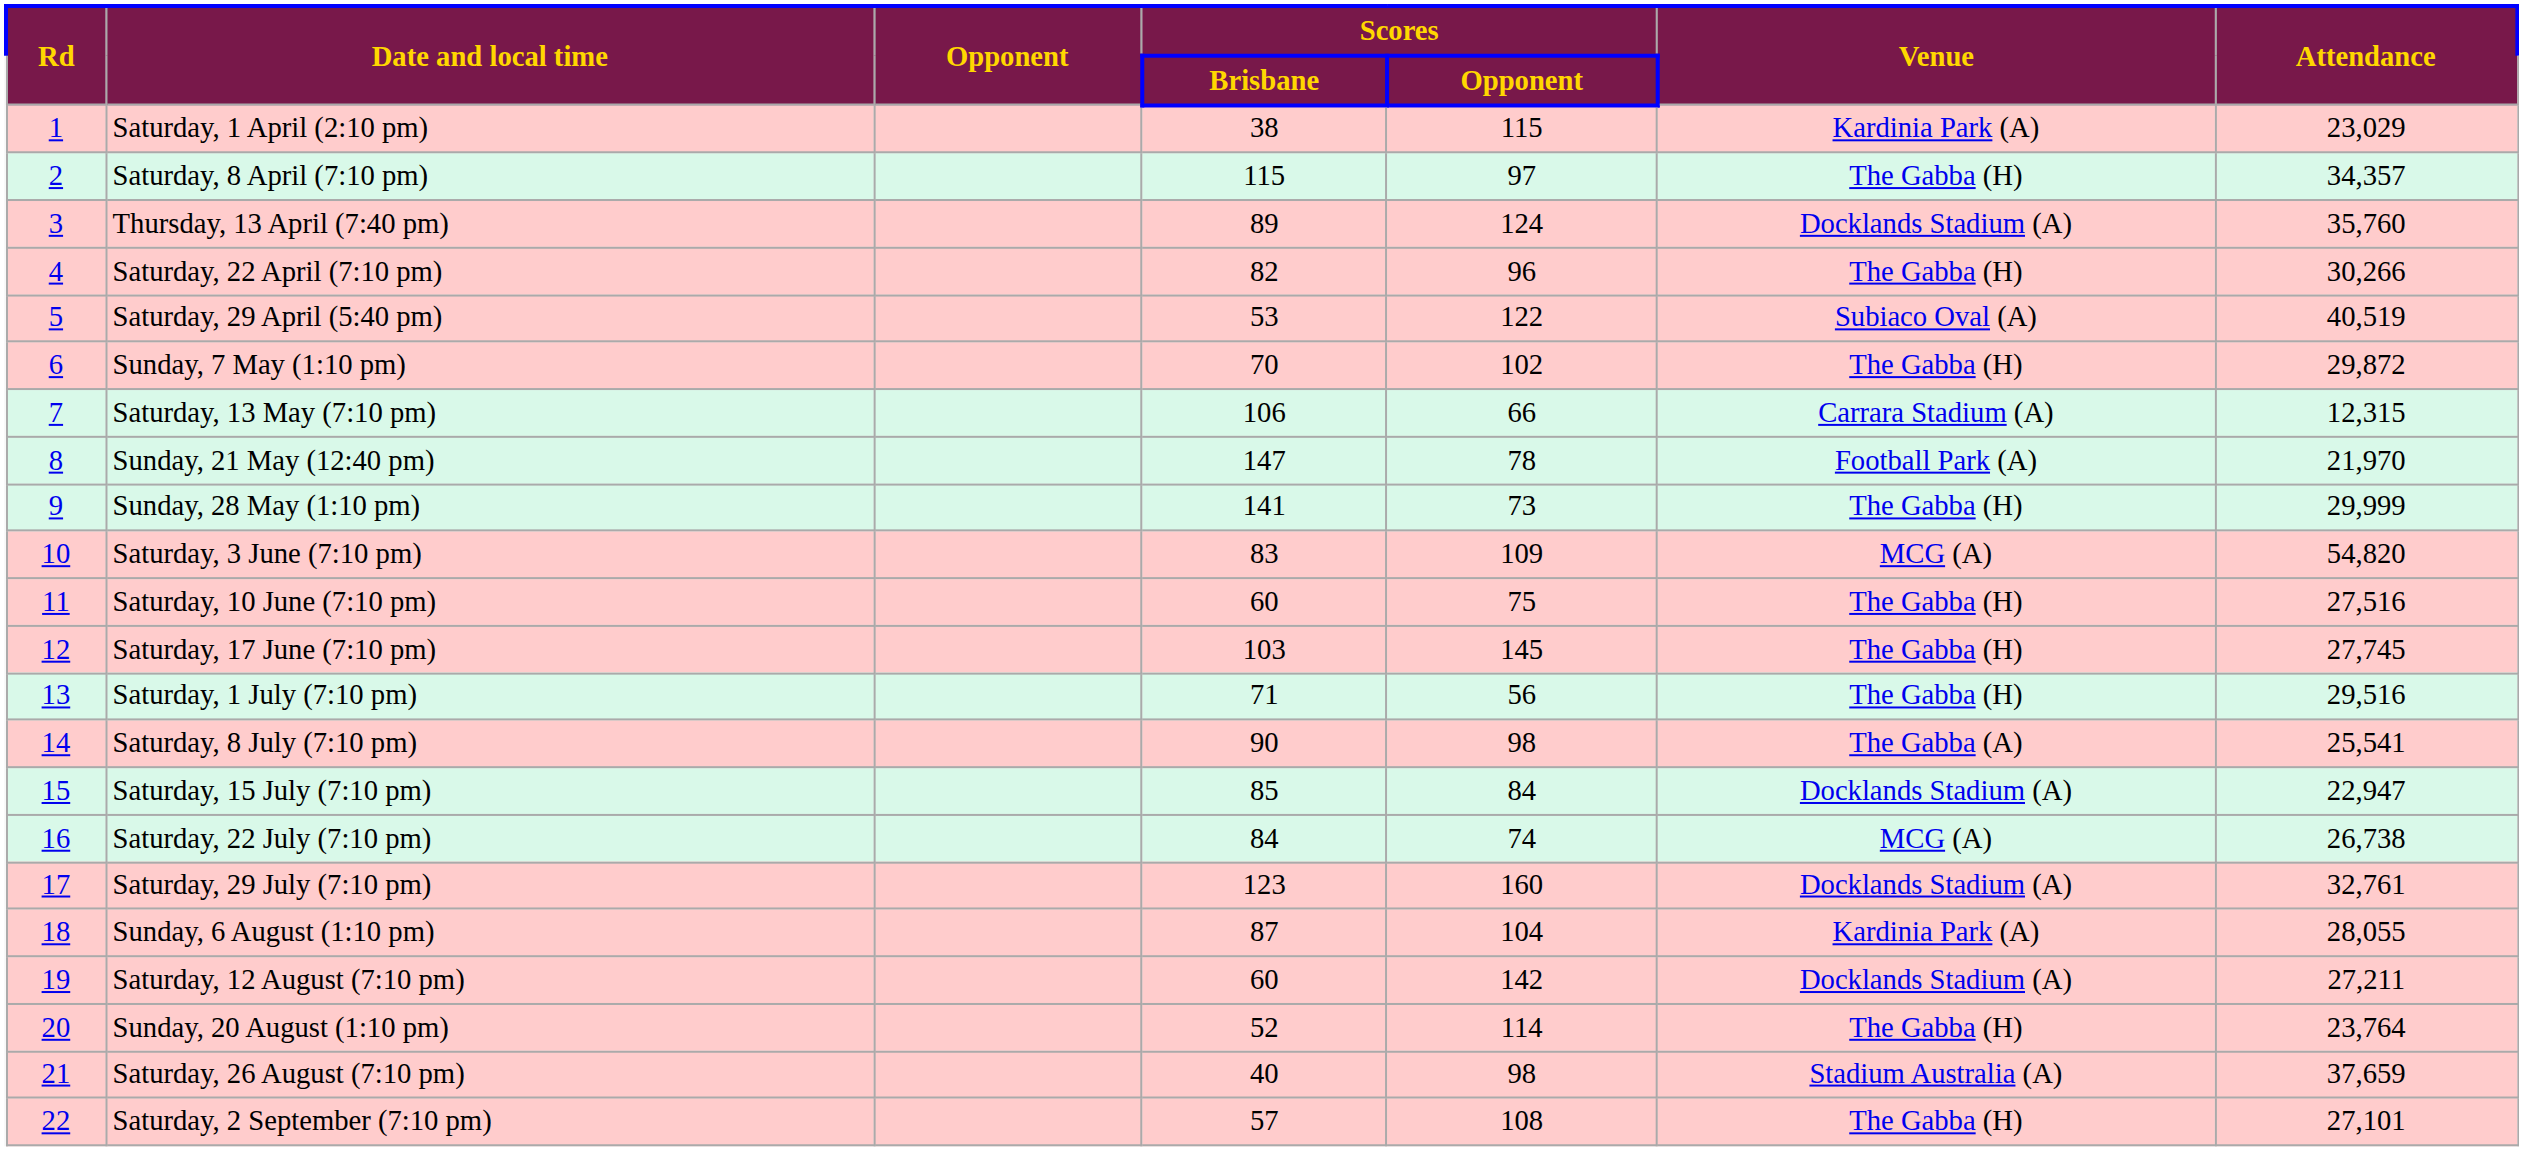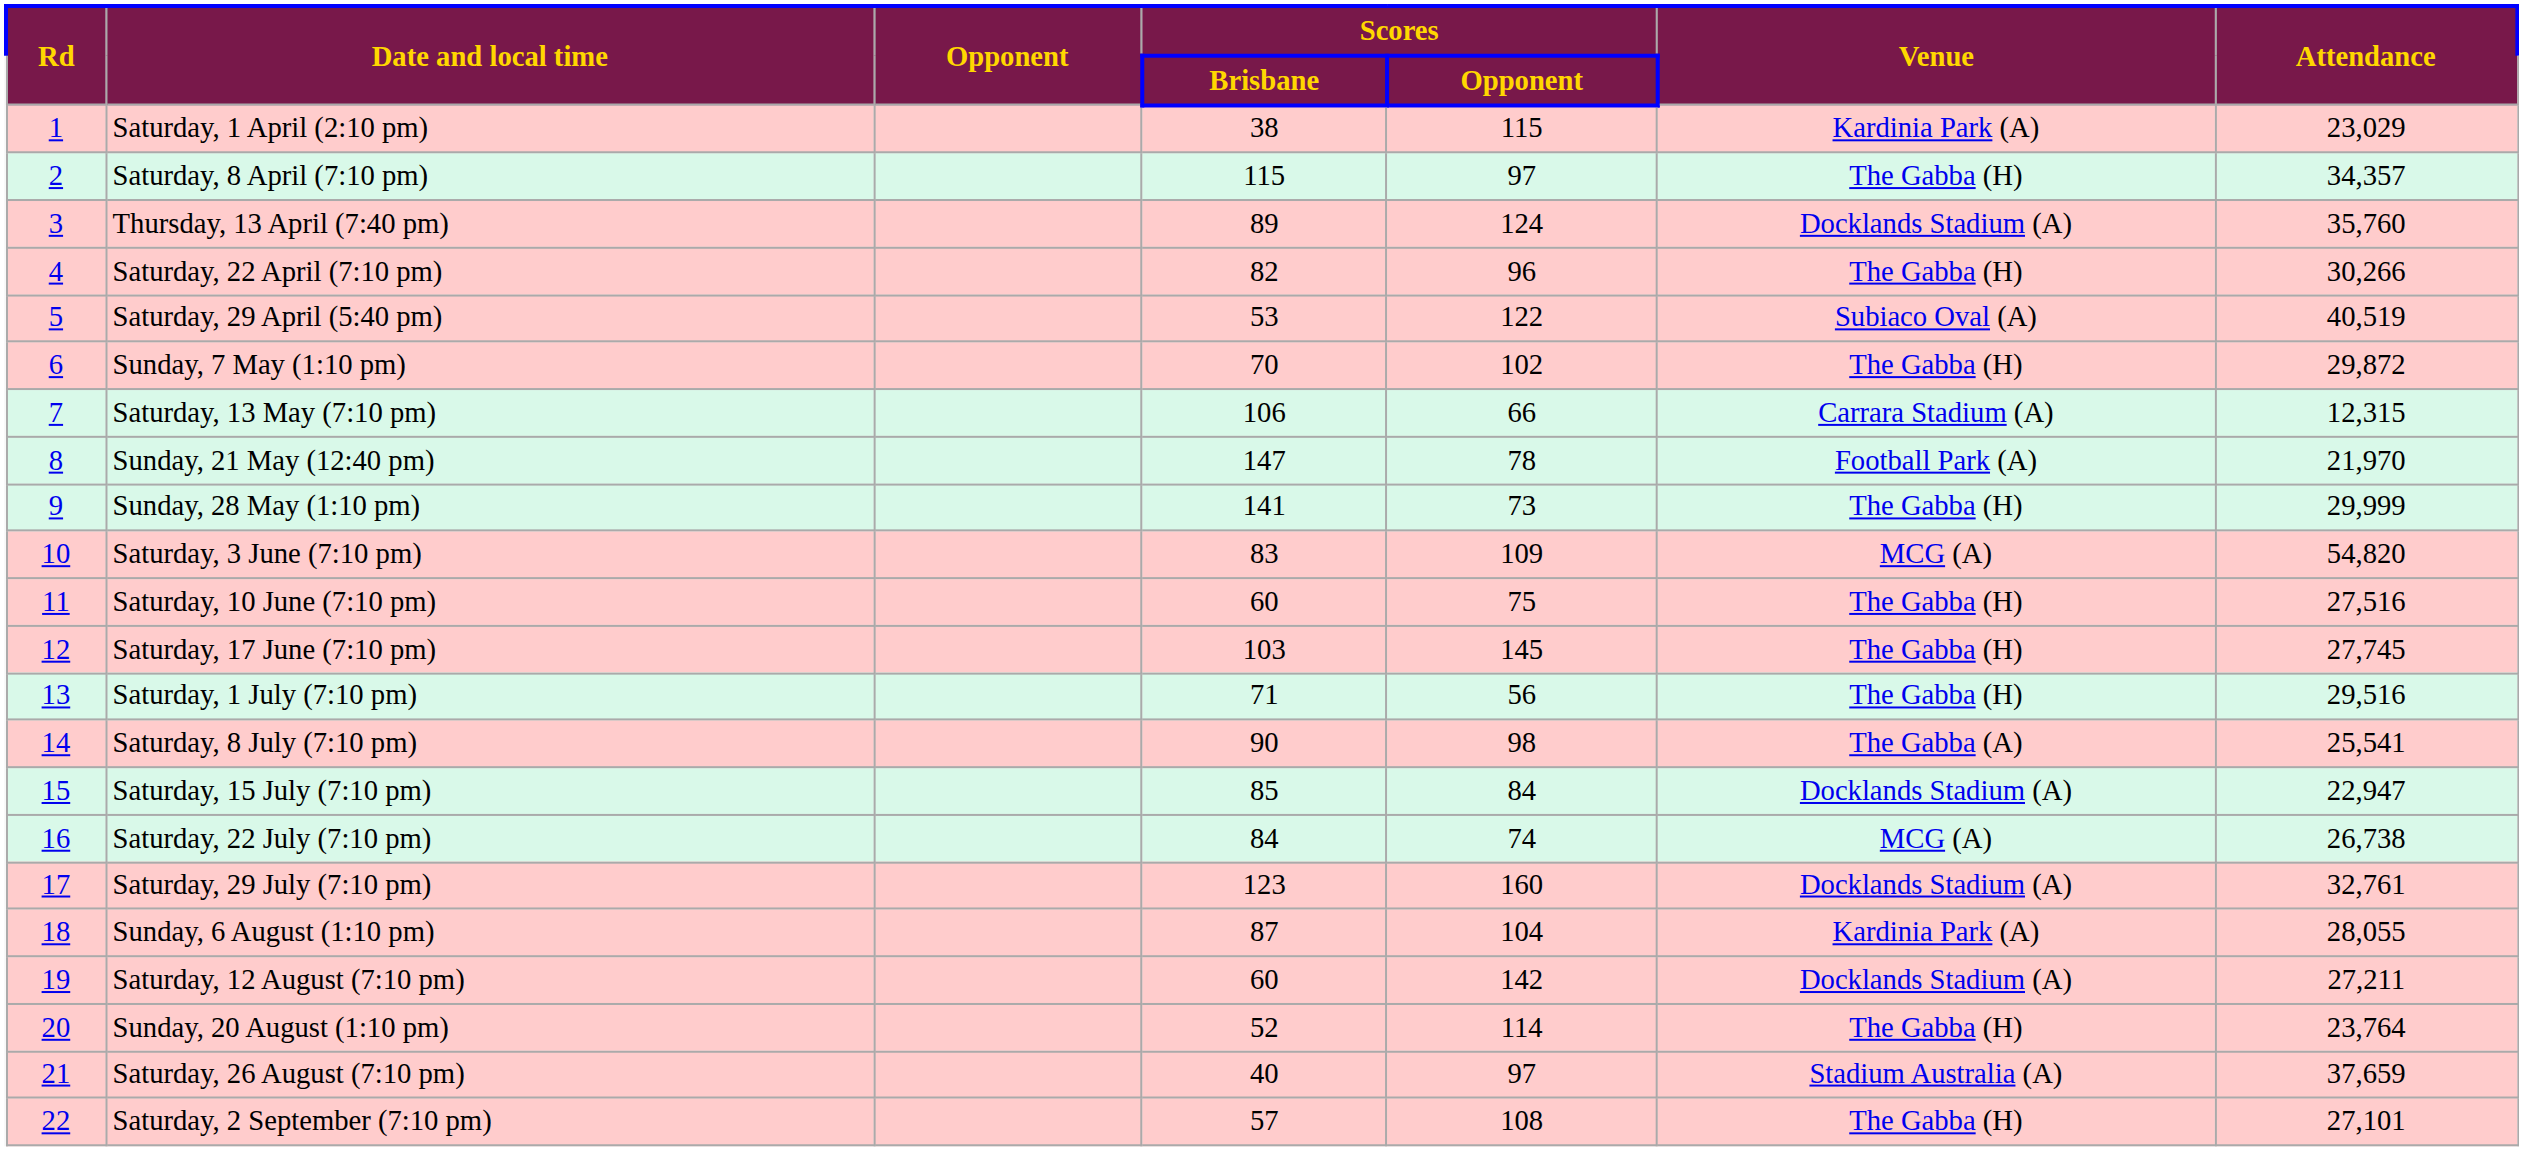Saturday, 26 August (7:10 pm) | Scores / Opponent: 98 -> 97
